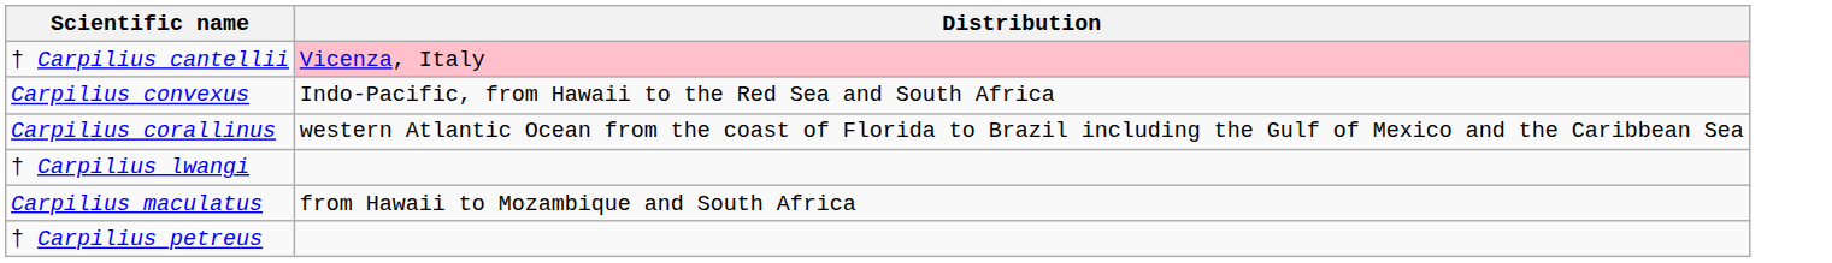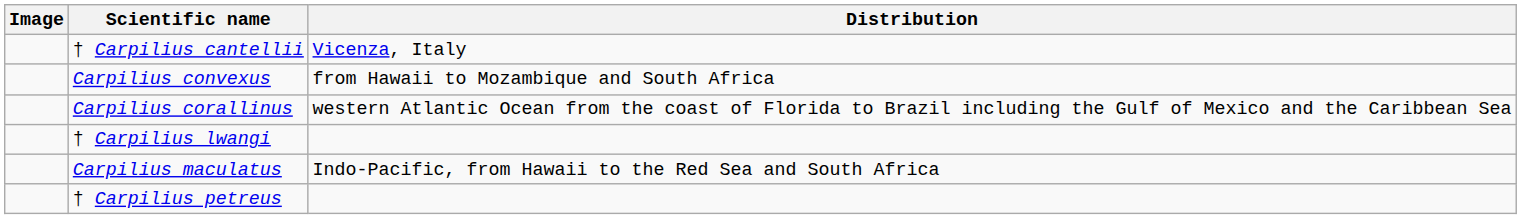+ column: Image
† Carpilius cantellii | Distribution: pink background -> no background
Carpilius convexus | Distribution: Indo-Pacific, from Hawaii to the Red Sea and South Africa -> from Hawaii to Mozambique and South Africa
Carpilius maculatus | Distribution: from Hawaii to Mozambique and South Africa -> Indo-Pacific, from Hawaii to the Red Sea and South Africa
